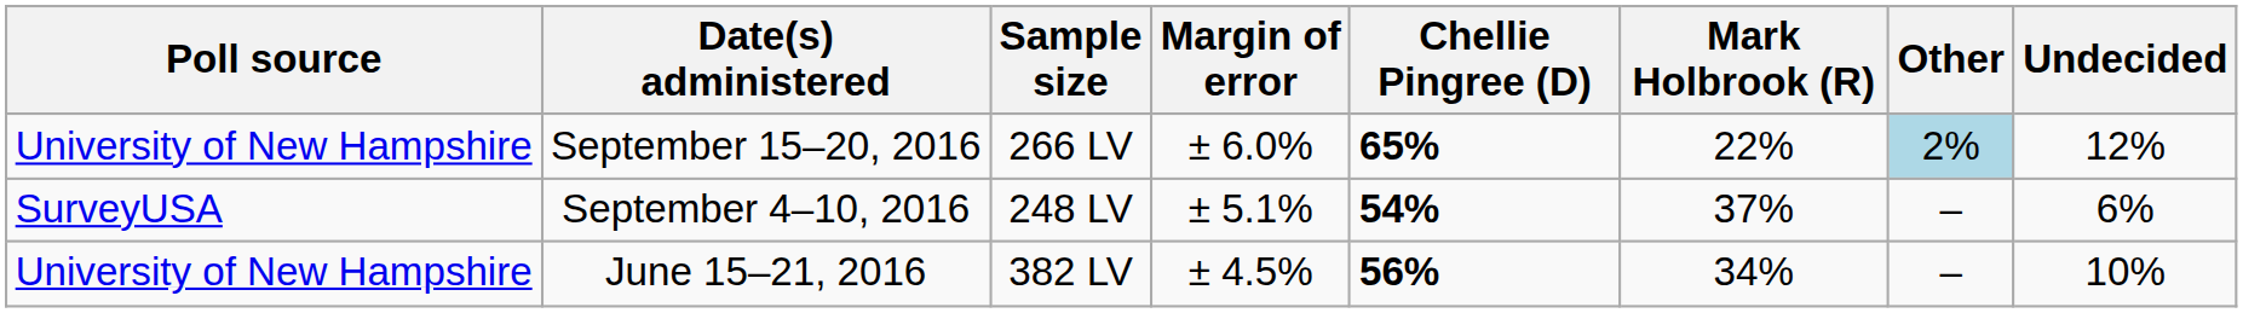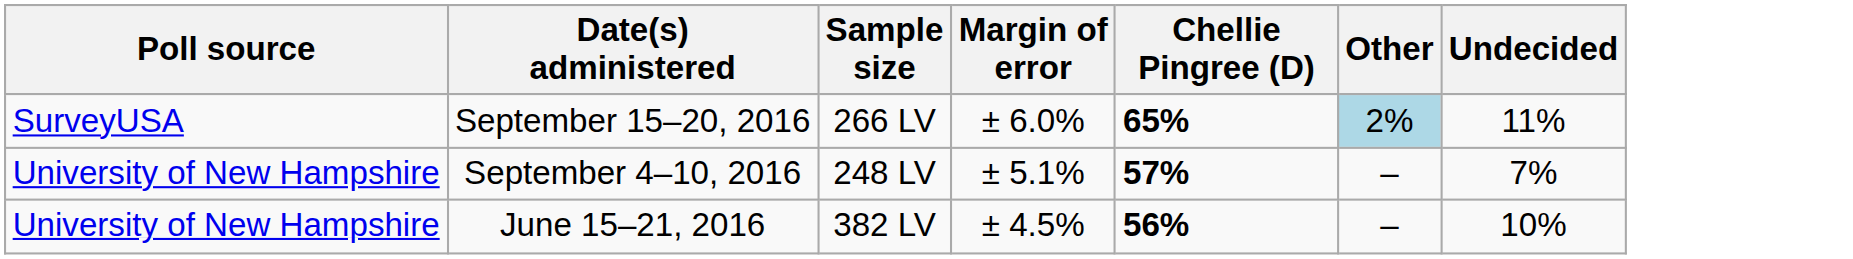- column: Mark Holbrook (R) | 22% | 37% | 34%
September 15–20, 2016 | Poll source: University of New Hampshire -> SurveyUSA
September 15–20, 2016 | Undecided: 12% -> 11%
September 4–10, 2016 | Poll source: SurveyUSA -> University of New Hampshire
September 4–10, 2016 | Chellie Pingree (D): 54% -> 57%
September 4–10, 2016 | Undecided: 6% -> 7%
